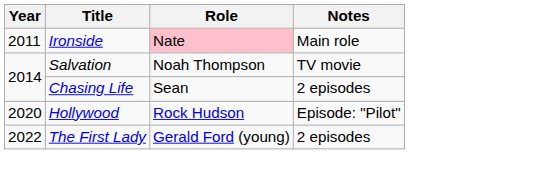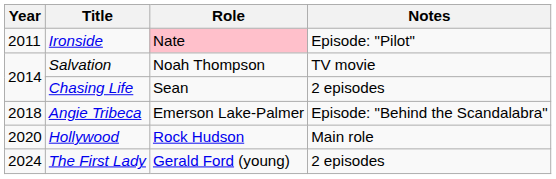Ironside | Notes: Main role -> Episode: "Pilot"
+ row: 2018 | Angie Tribeca | Emerson Lake-Palmer | Episode: "Behind the Scandalabra"
Hollywood | Notes: Episode: "Pilot" -> Main role
The First Lady | Year: 2022 -> 2024
